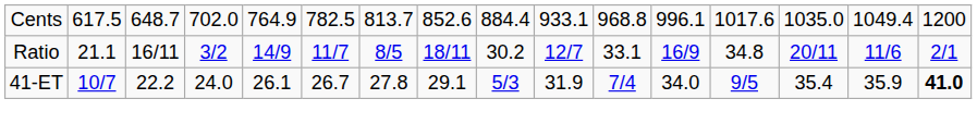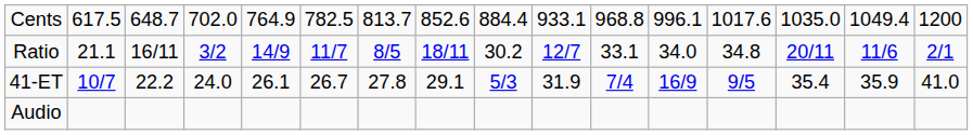Ratio | column 12: 16/9 -> 34.0
41-ET | column 12: 34.0 -> 16/9
41-ET | column 16: bold -> normal
+ row: Audio
